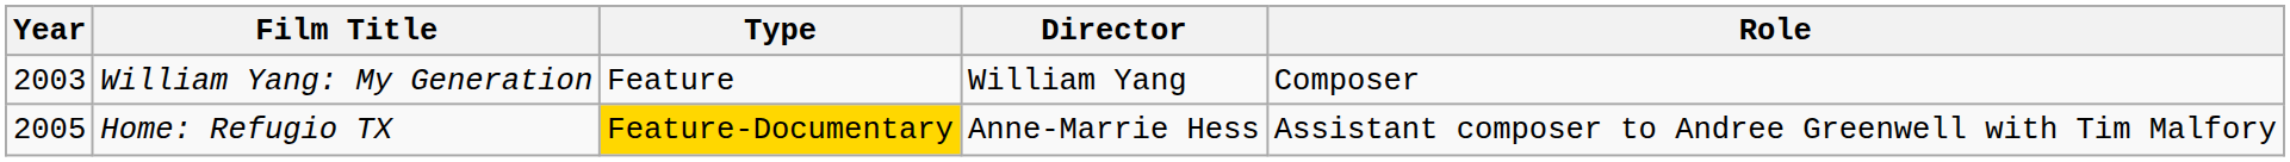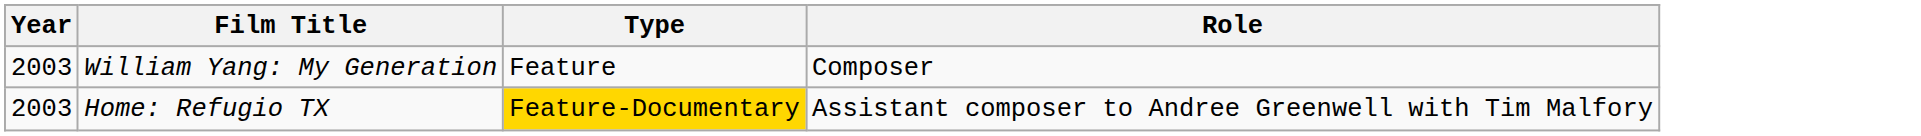- column: Director | William Yang | Anne-Marrie Hess
Home: Refugio TX | Year: 2005 -> 2003
